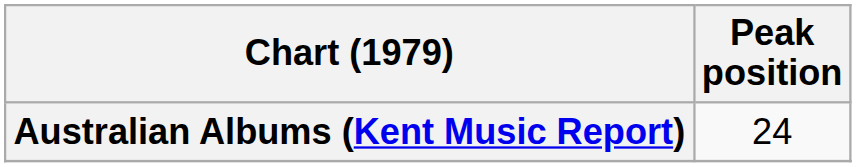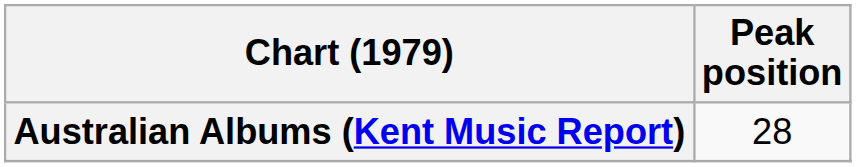Australian Albums (Kent Music Report) | Peak position: 24 -> 28
